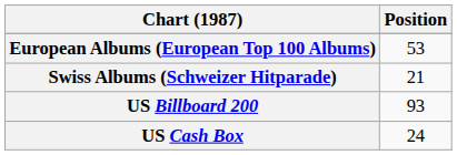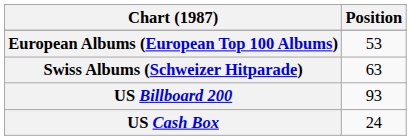Swiss Albums (Schweizer Hitparade) | Position: 21 -> 63
